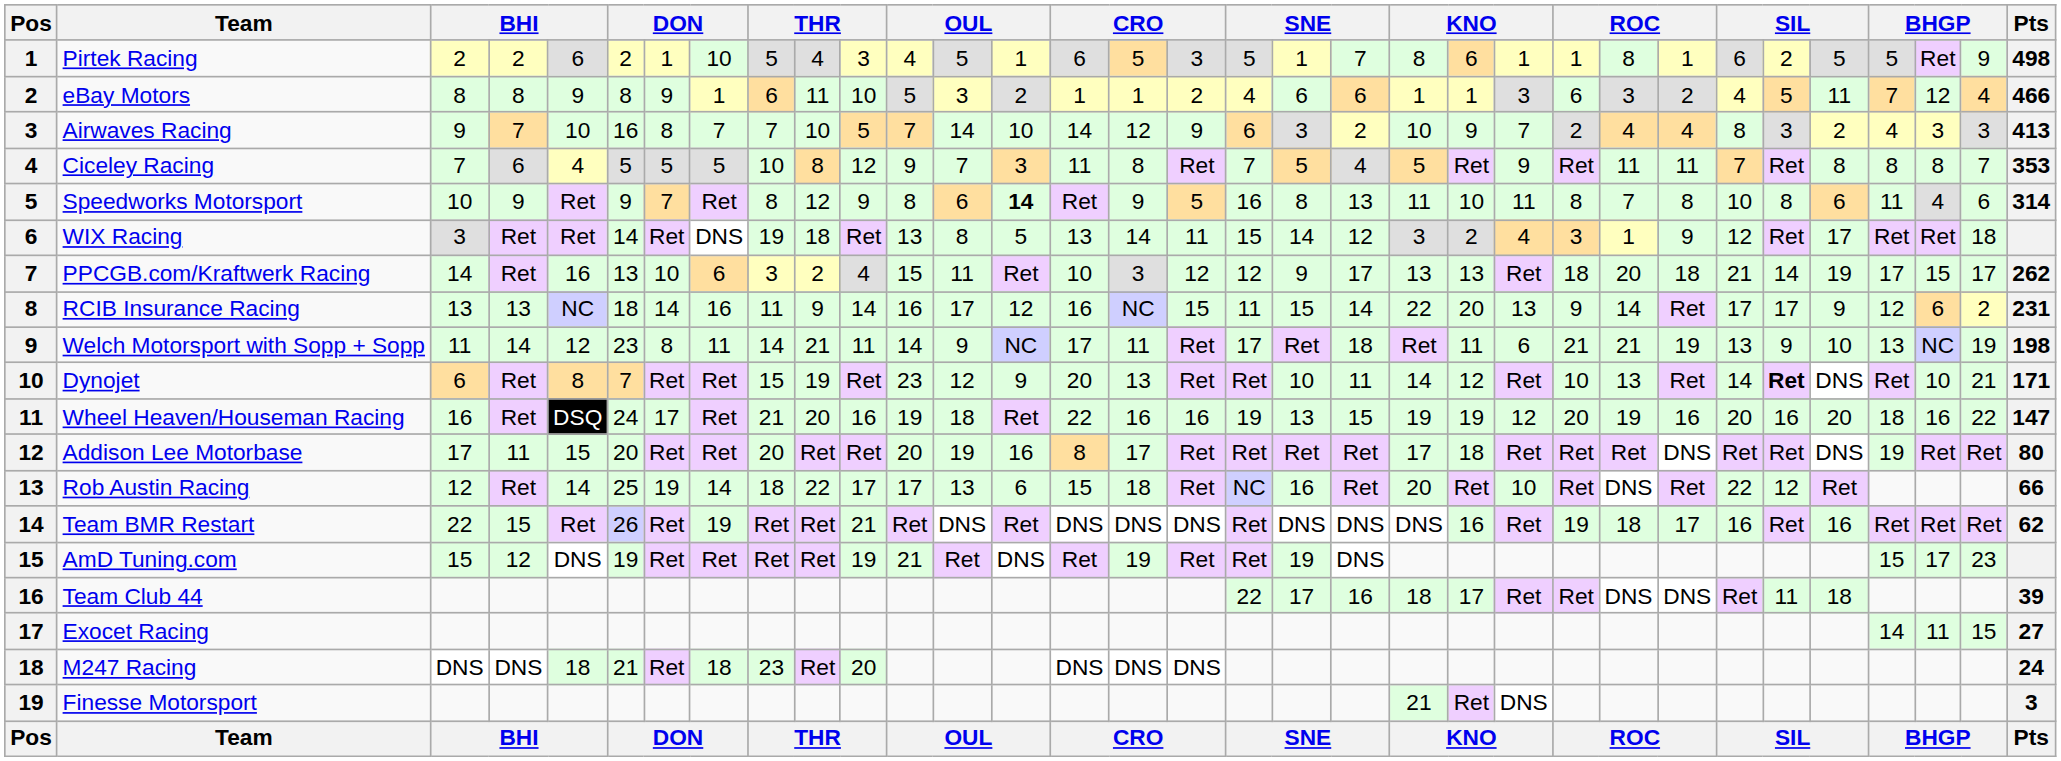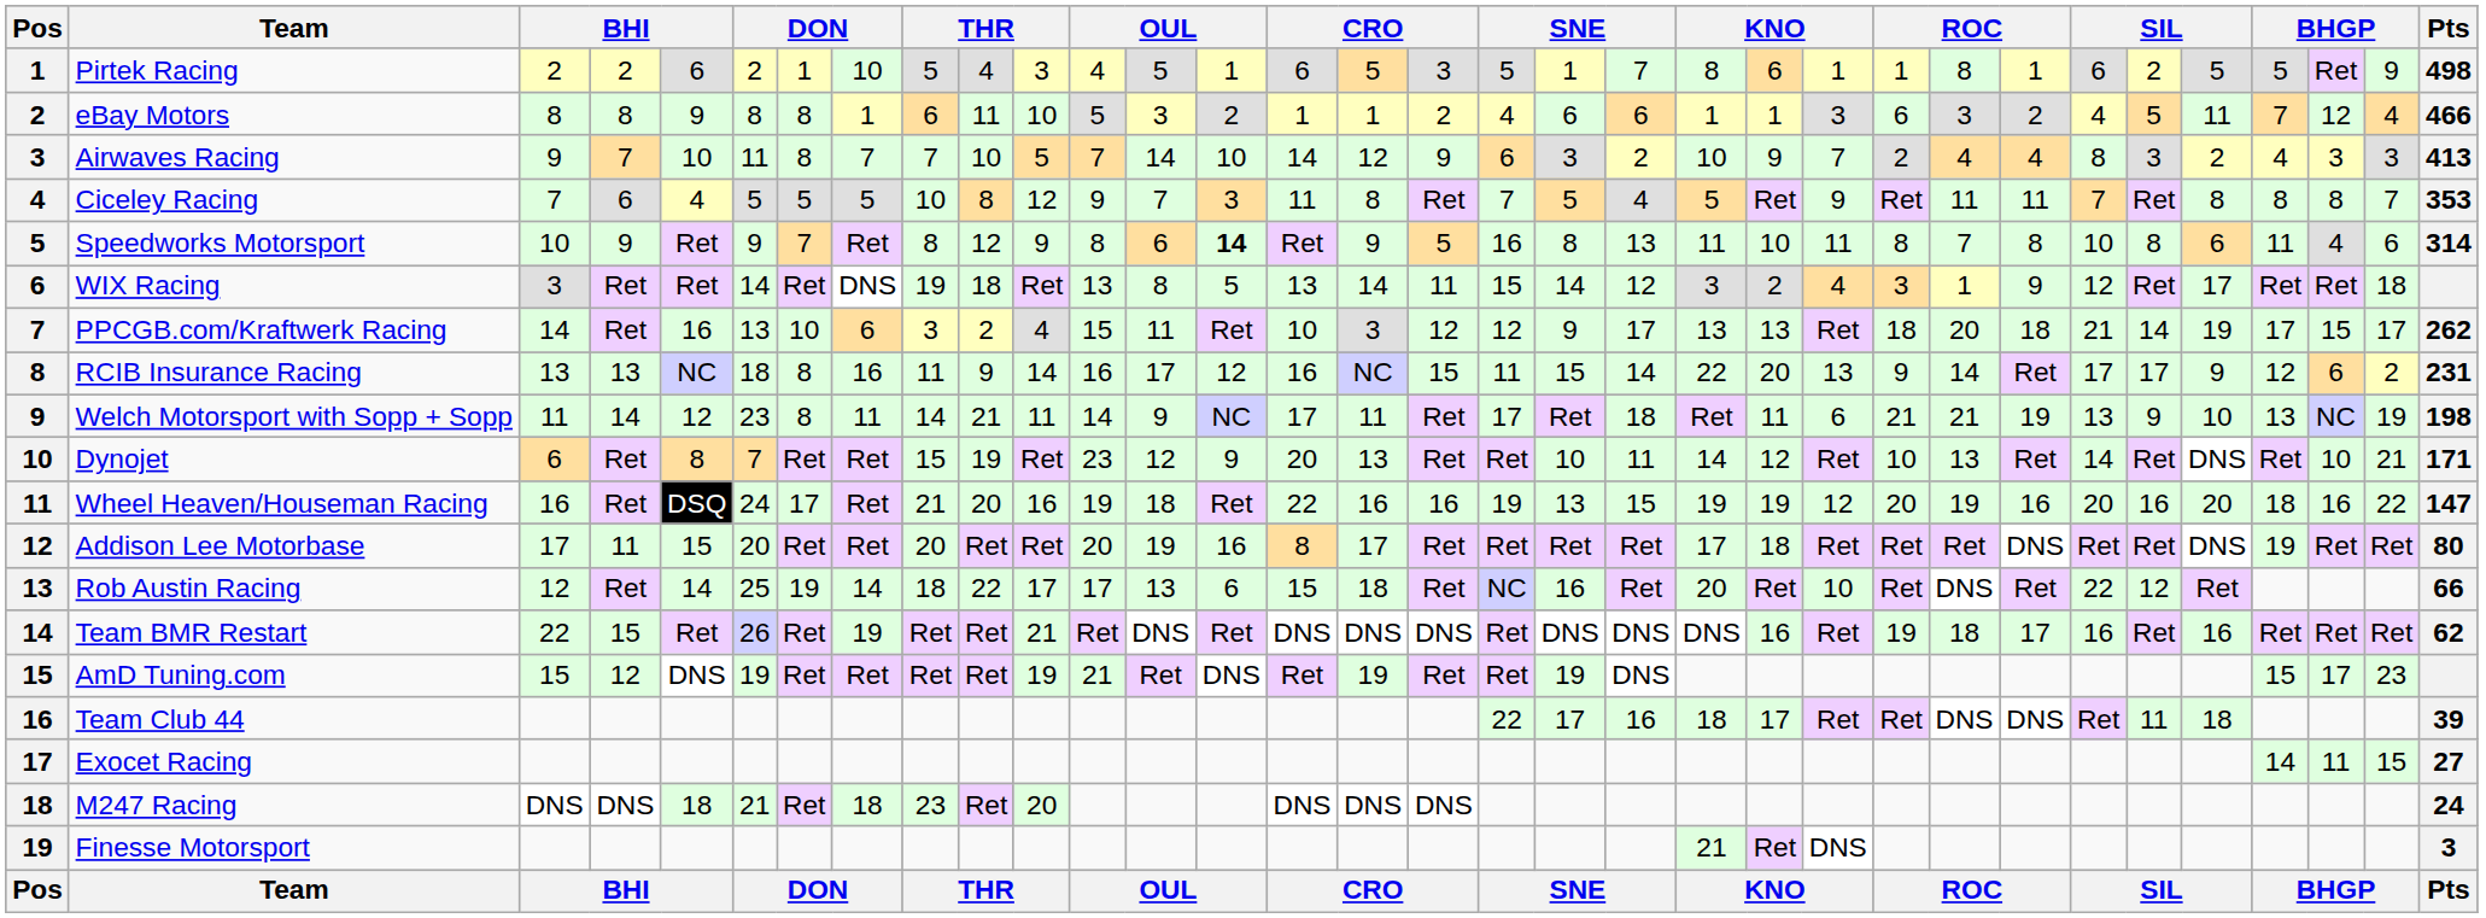eBay Motors | column 7: 9 -> 8
Airwaves Racing | column 6: 16 -> 11
RCIB Insurance Racing | column 7: 14 -> 8
Dynojet | column 28: bold -> normal
